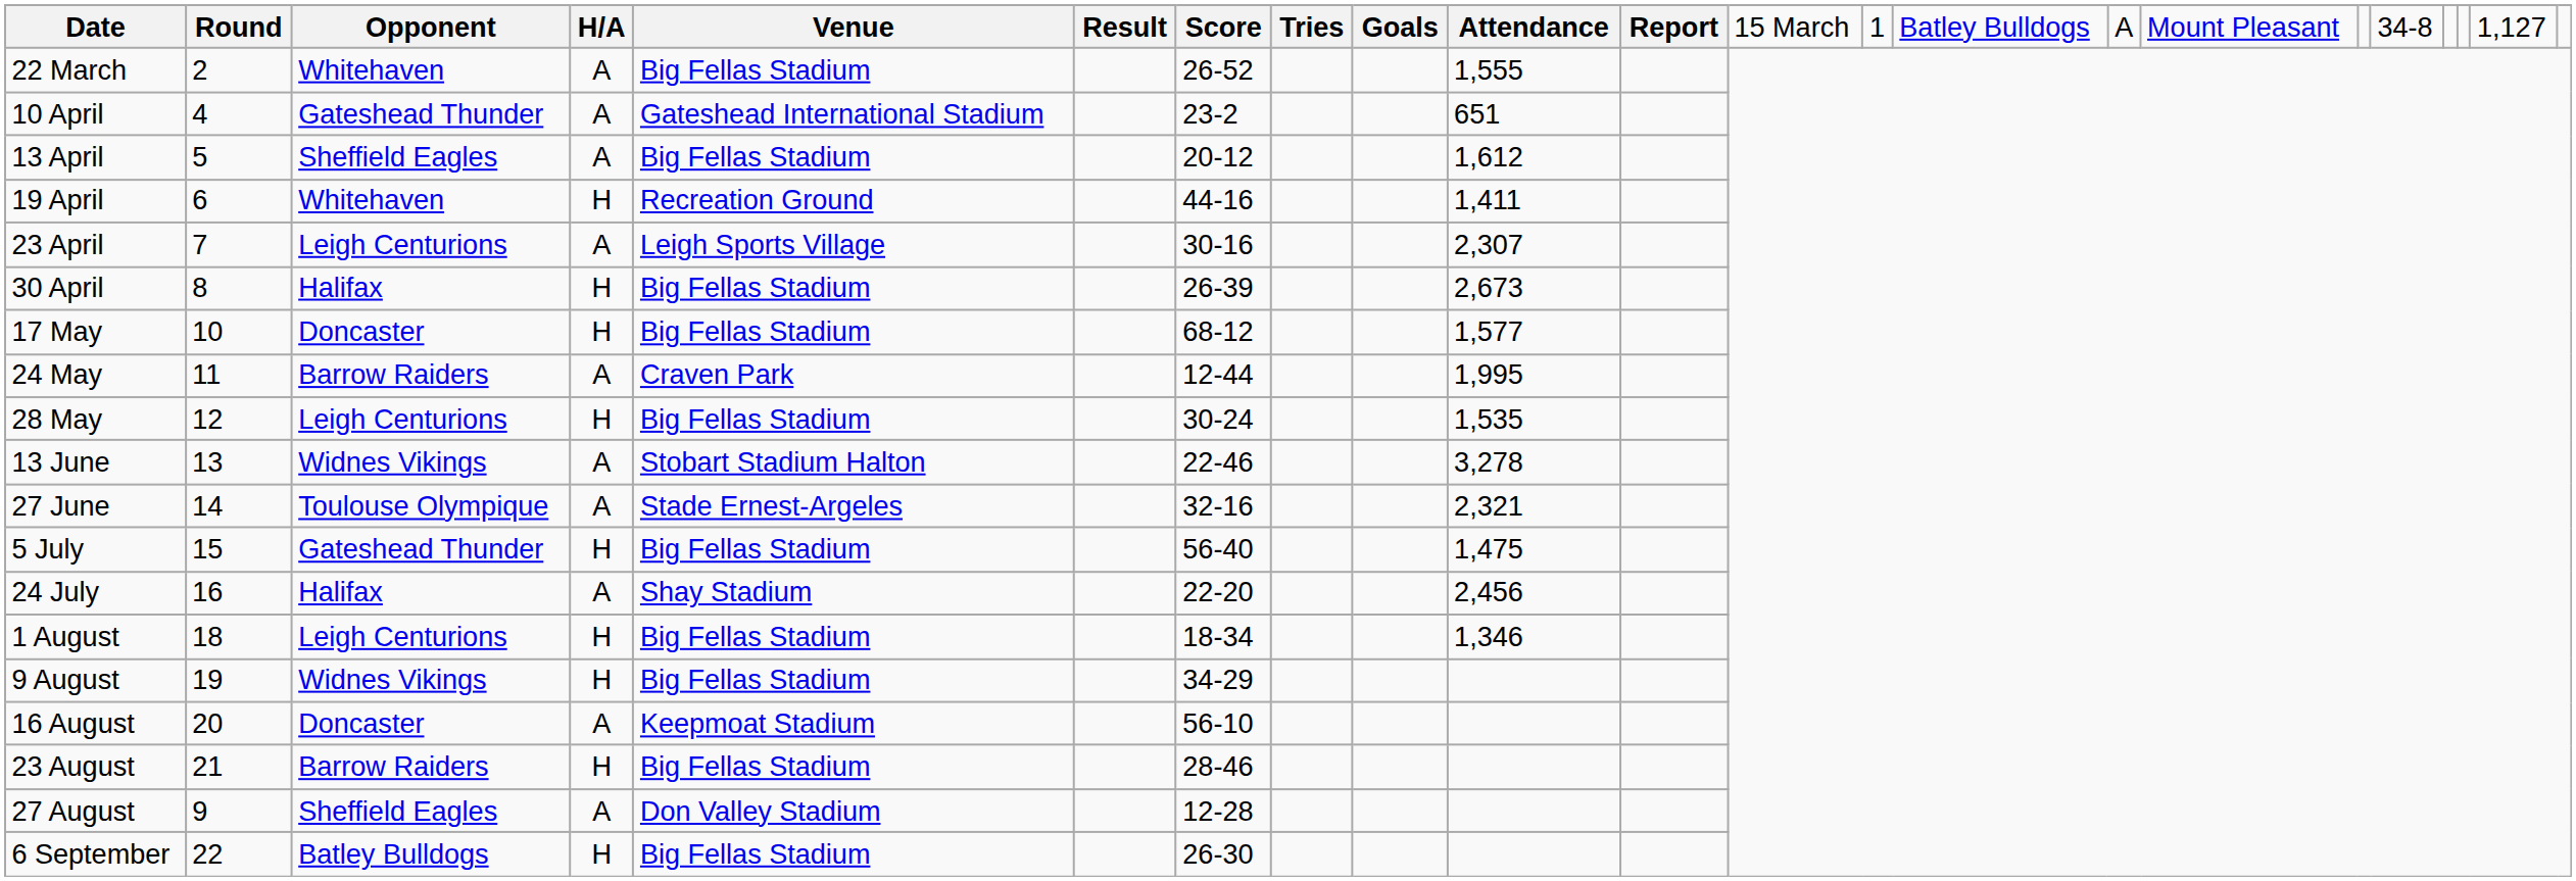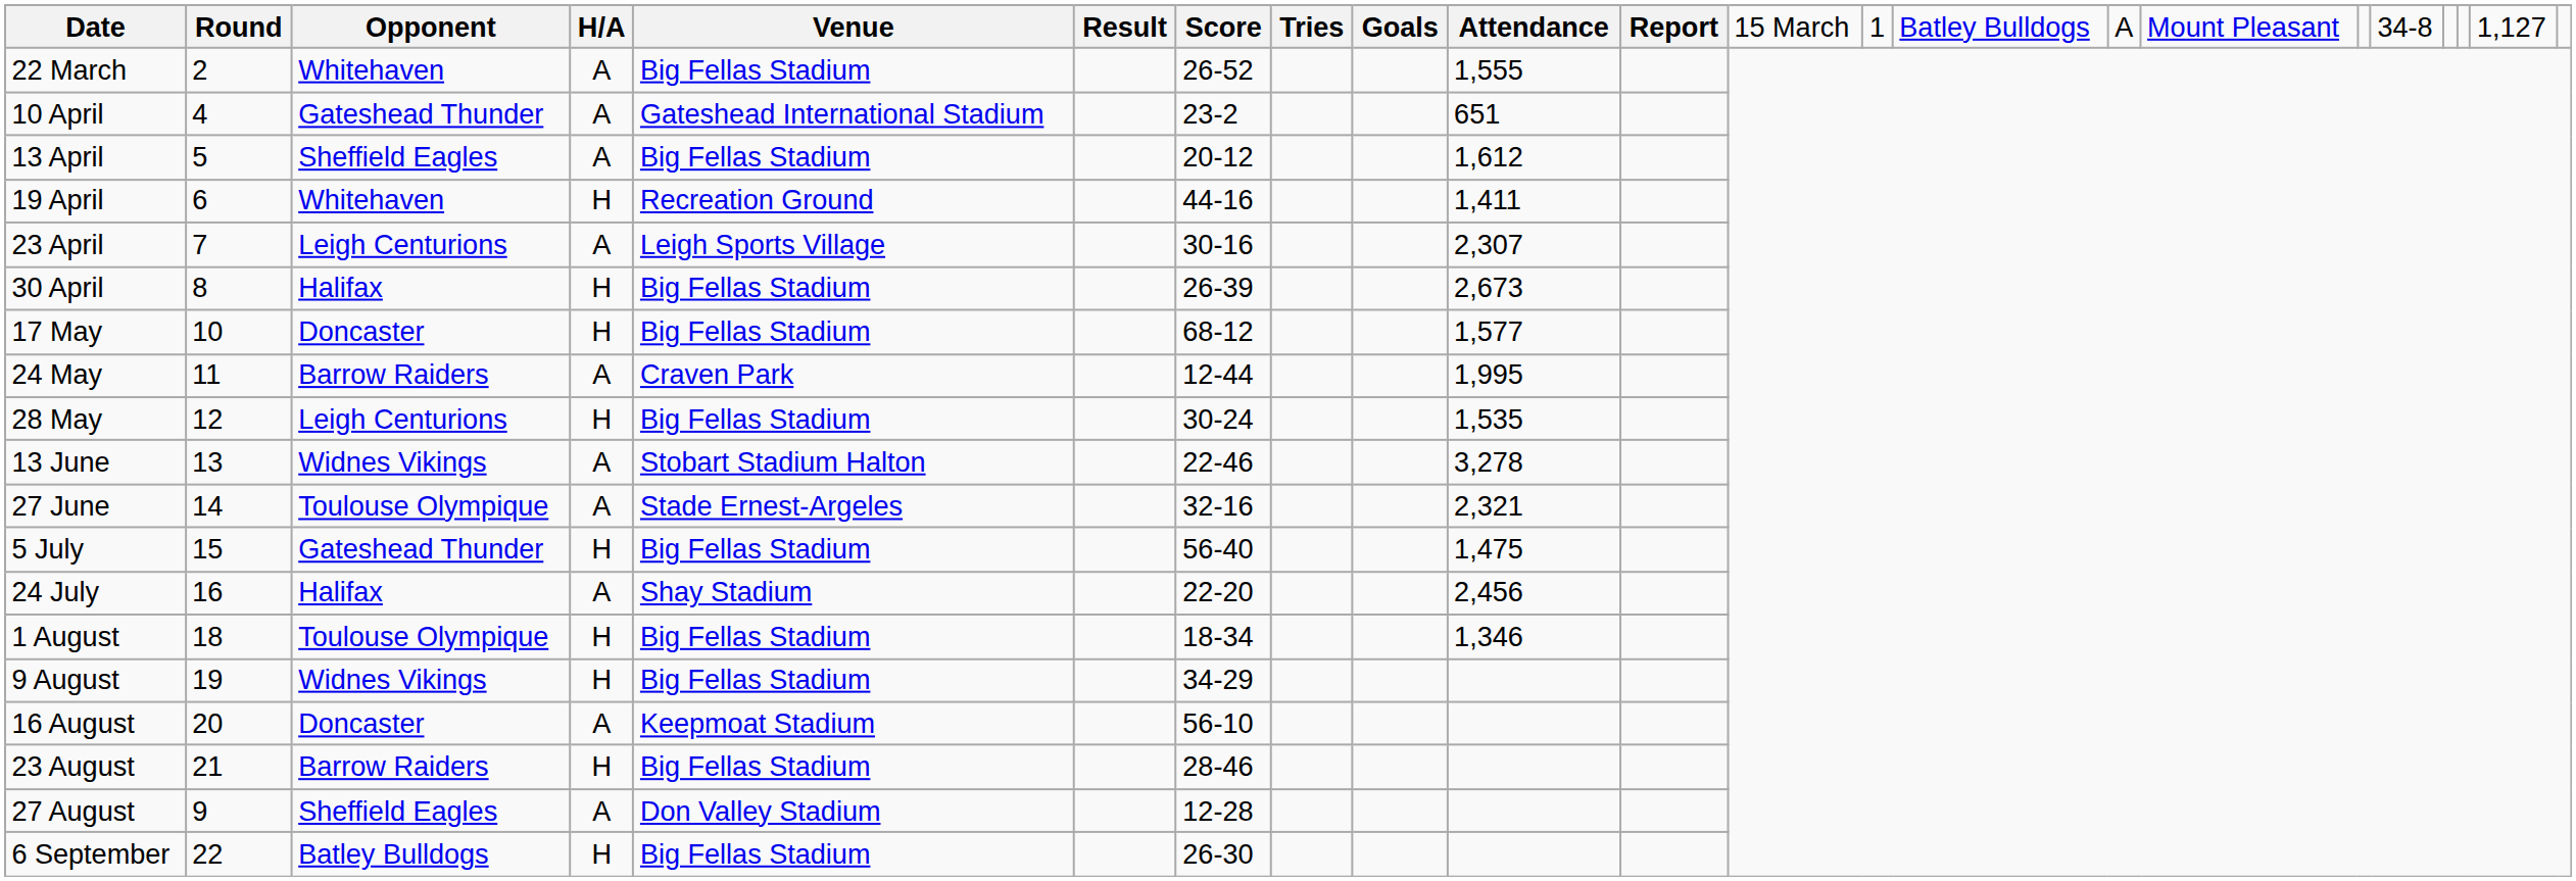1 August | column 3: Leigh Centurions -> Toulouse Olympique
